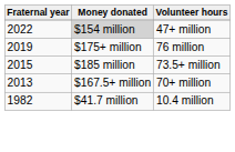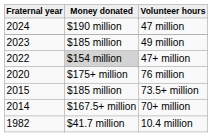+ row: 2024 | $190 million | 47 million
+ row: 2023 | $185 million | 49 million
76 million | Fraternal year: 2019 -> 2020
70+ million | Fraternal year: 2013 -> 2014
